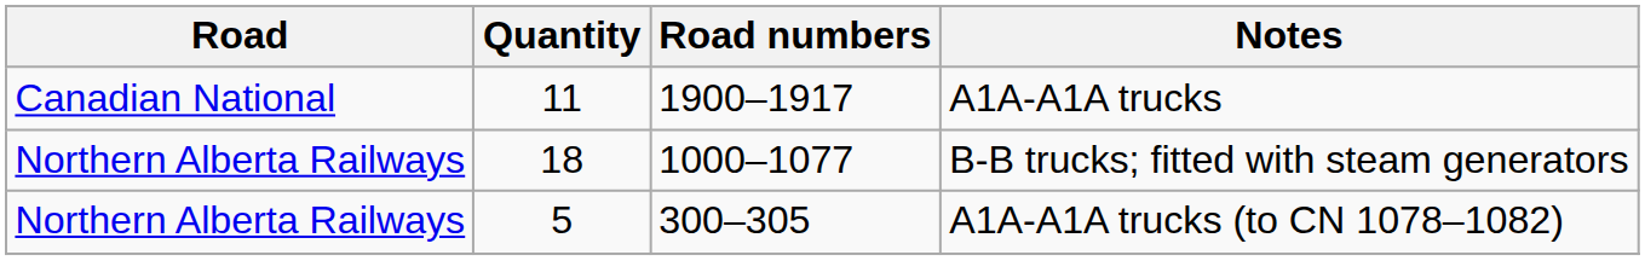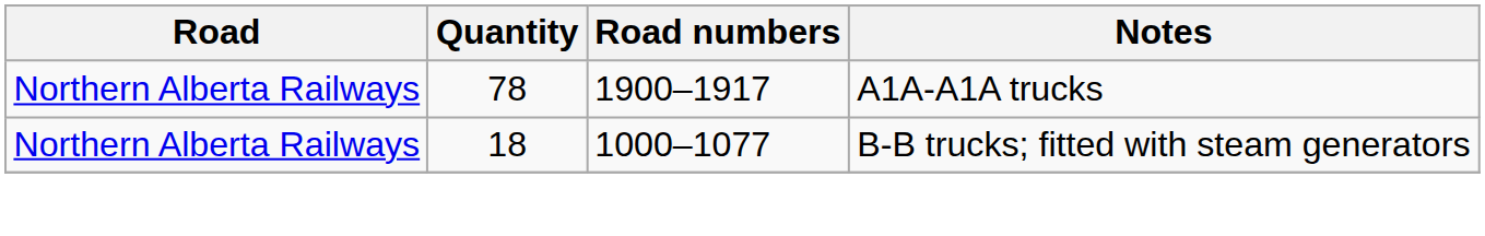A1A-A1A trucks | Road: Canadian National -> Northern Alberta Railways
A1A-A1A trucks | Quantity: 11 -> 78
- row: Northern Alberta Railways | 5 | 300–305 | A1A-A1A trucks (to CN 1078–1082)
